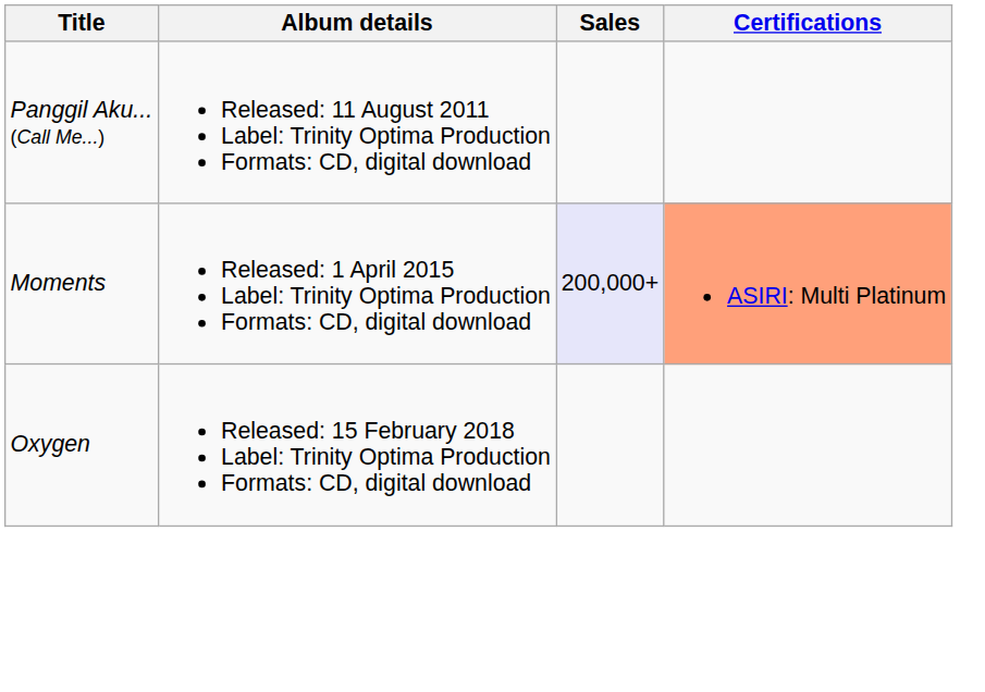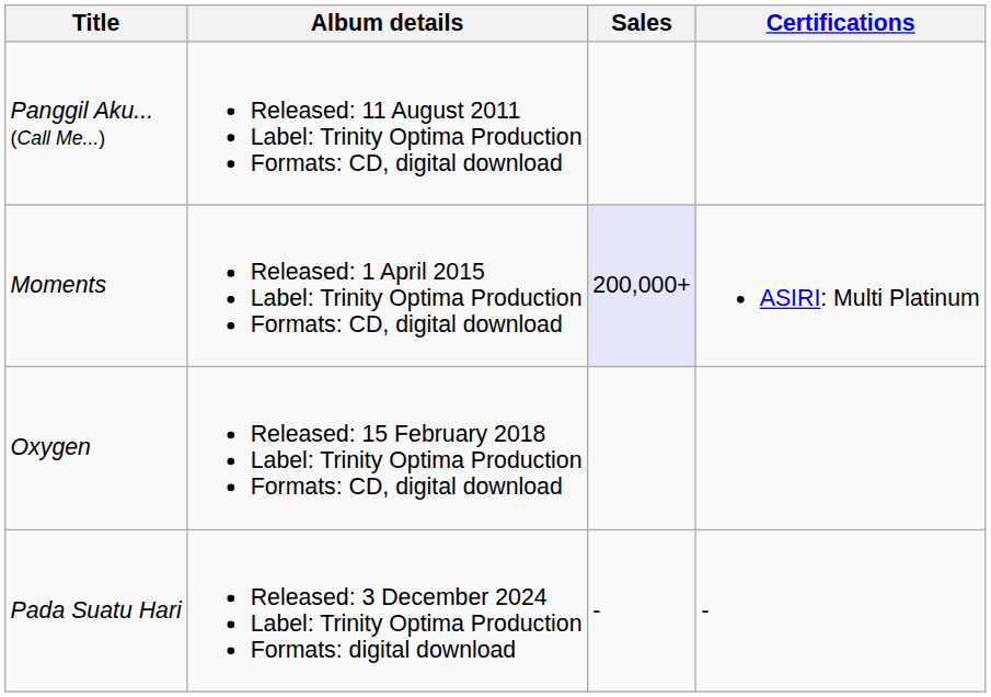Moments | Certifications: lightsalmon background -> no background
+ row: Pada Suatu Hari | Released: 3 December 2024 Label: Trinity Optima Production Formats: digital download | - | -
